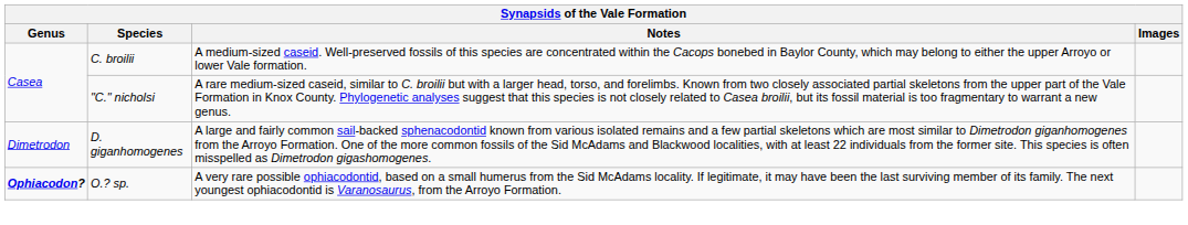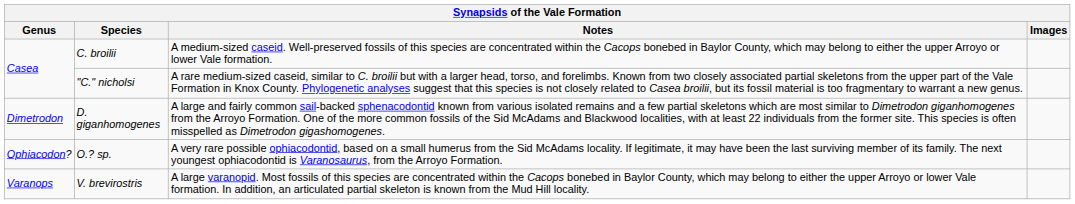O.? sp. | Genus: bold -> normal
+ row: Varanops | V. brevirostris | A large varanopid. Most fossils of this species are concentrated within the Cacops bonebed in Baylor County, which may belong to either the upper Arroyo or lower Vale formation. In addition, an articulated partial skeleton is known from the Mud Hill locality.
